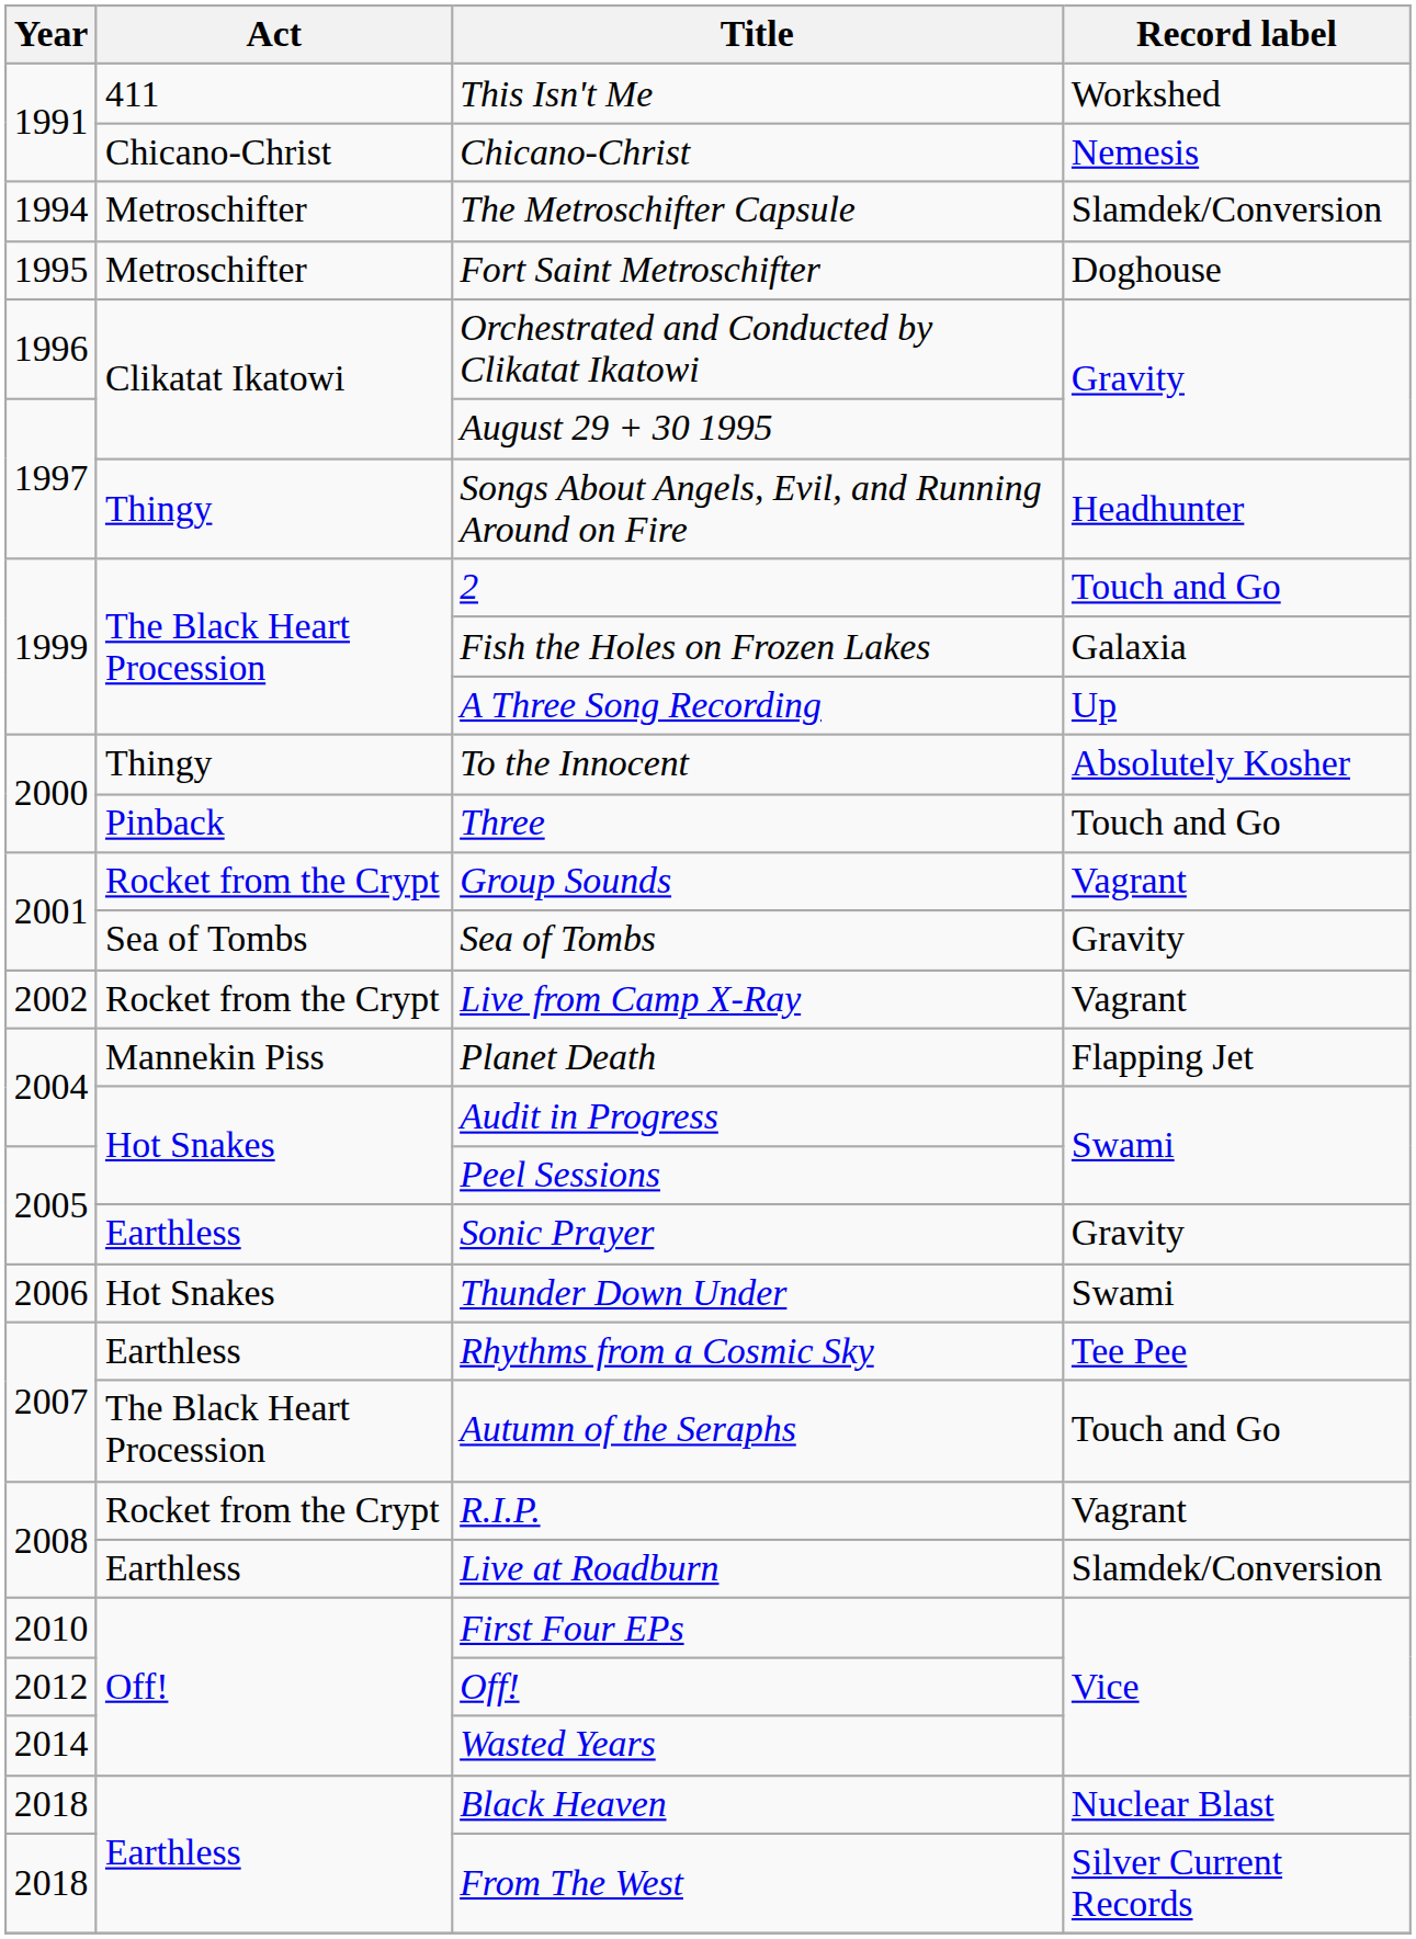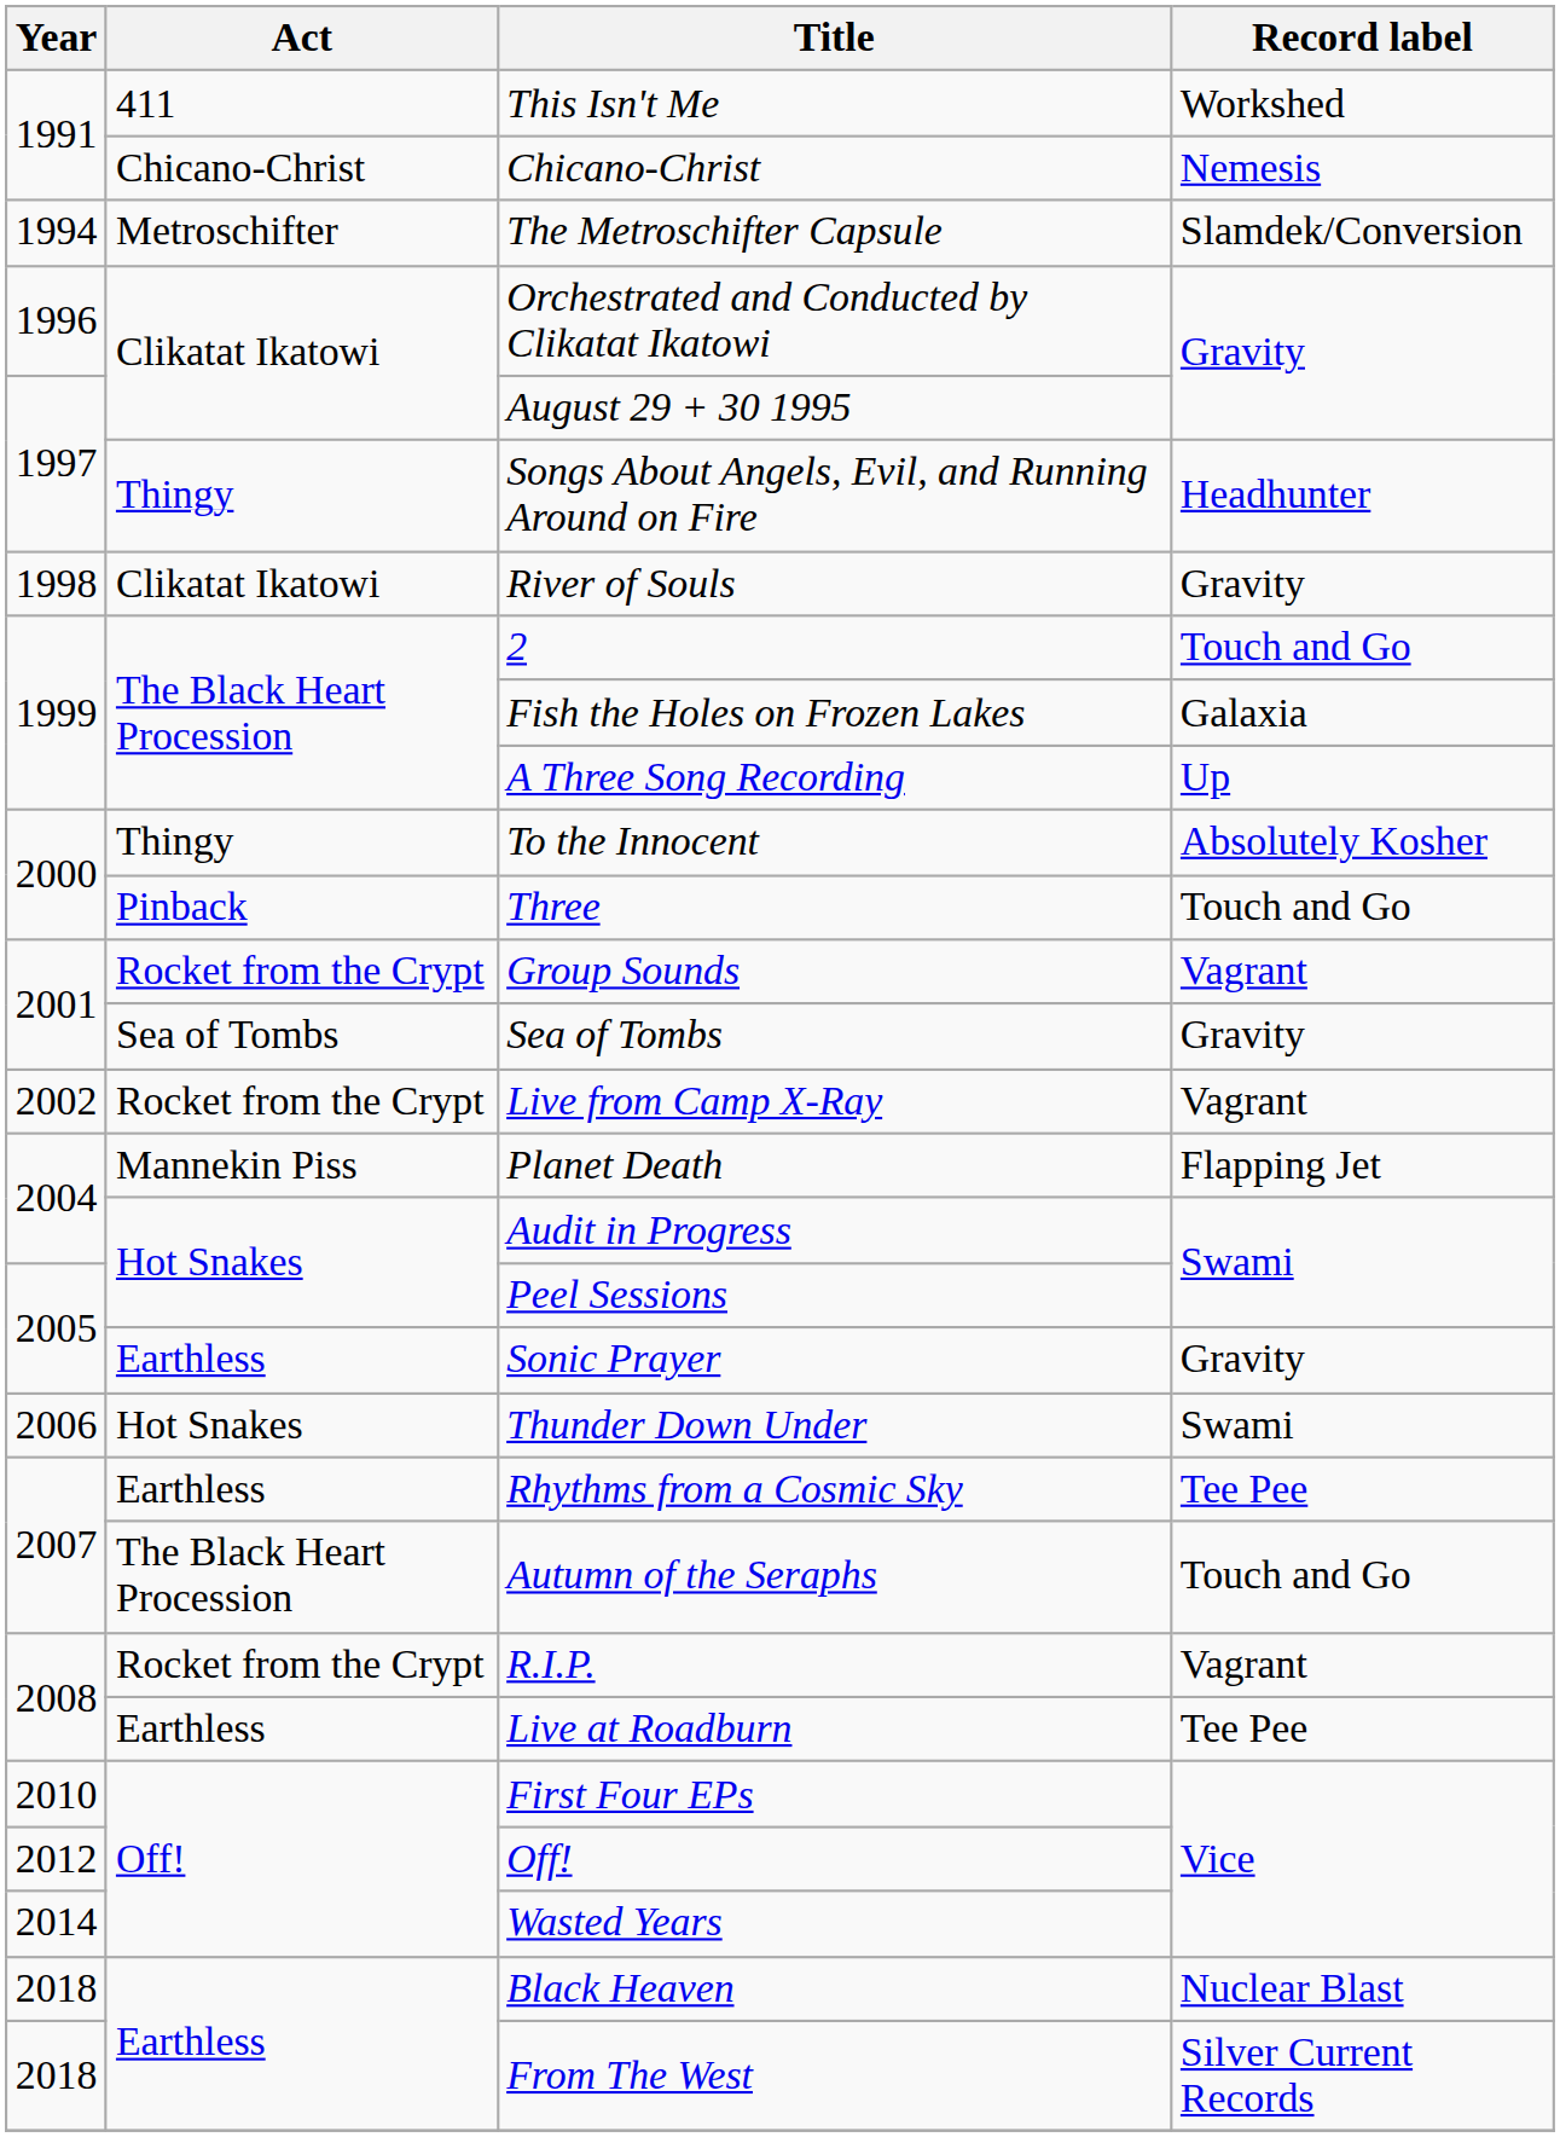- row: 1995 | Metroschifter | Fort Saint Metroschifter | Doghouse
+ row: 1998 | Clikatat Ikatowi | River of Souls | Gravity
Live at Roadburn | Record label: Slamdek/Conversion -> Tee Pee
